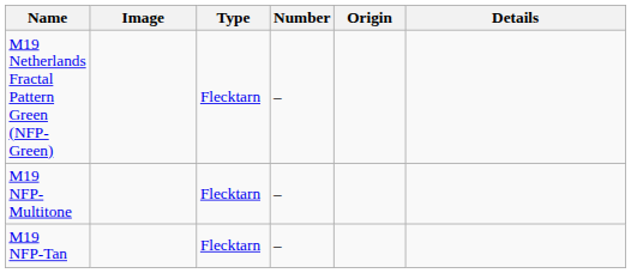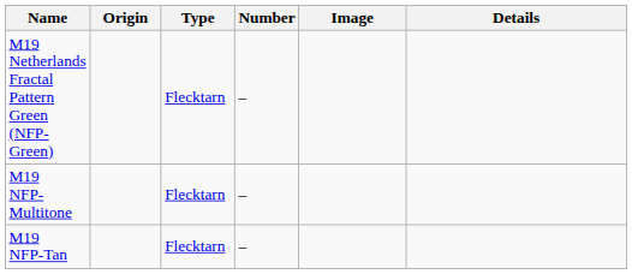columns swapped: Origin <-> Image
